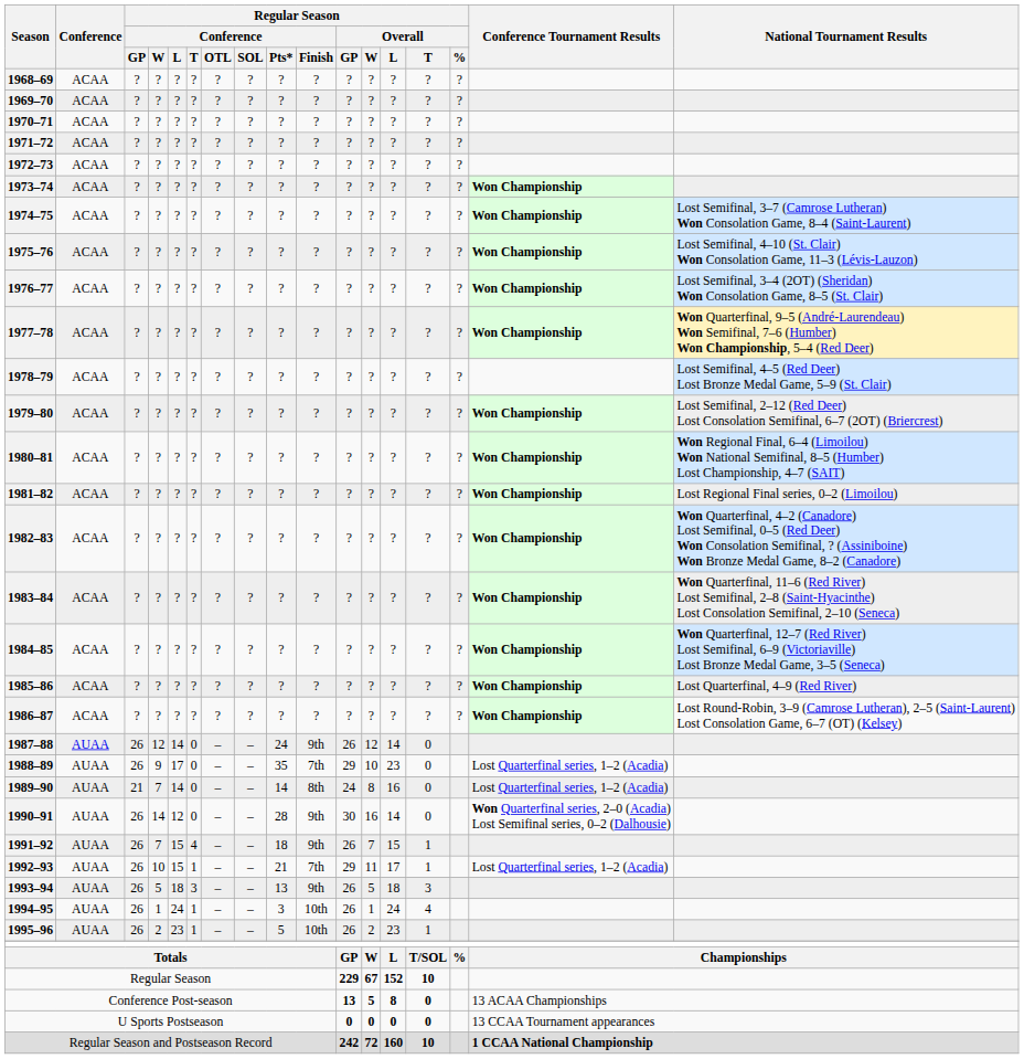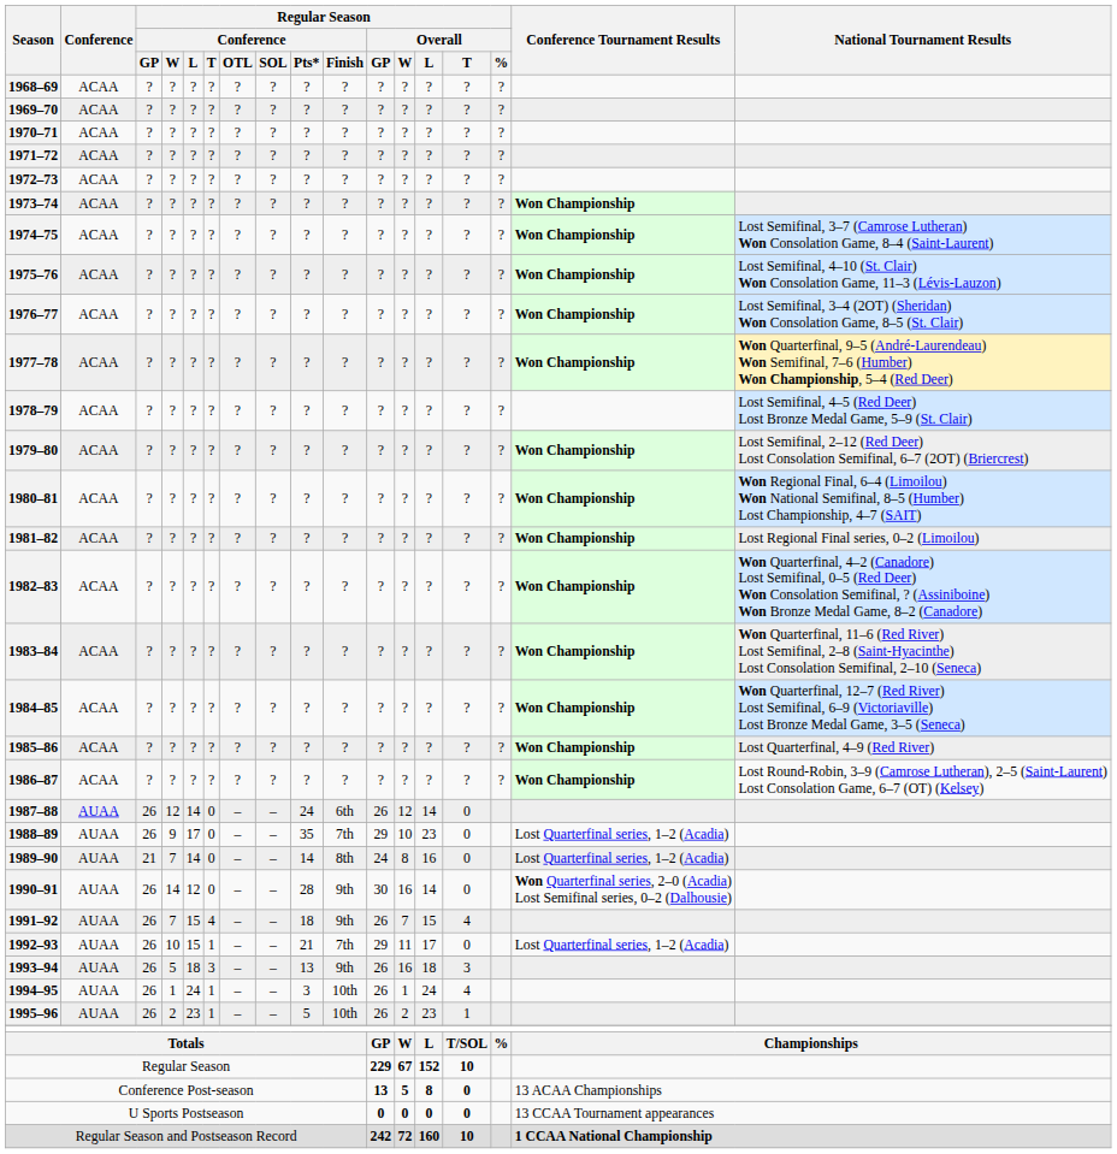1987–88 | Regular Season / Conference / Finish: 9th -> 6th
1991–92 | Regular Season / Overall / T: 1 -> 4
1992–93 | Regular Season / Overall / T: 1 -> 0
1993–94 | Regular Season / Overall / W: 5 -> 16
